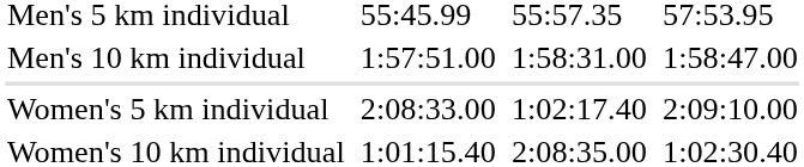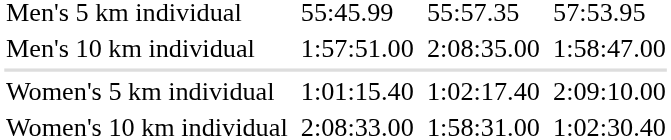Men's 10 km individual | column 5: 1:58:31.00 -> 2:08:35.00
Women's 5 km individual | column 3: 2:08:33.00 -> 1:01:15.40
Women's 10 km individual | column 3: 1:01:15.40 -> 2:08:33.00
Women's 10 km individual | column 5: 2:08:35.00 -> 1:58:31.00
